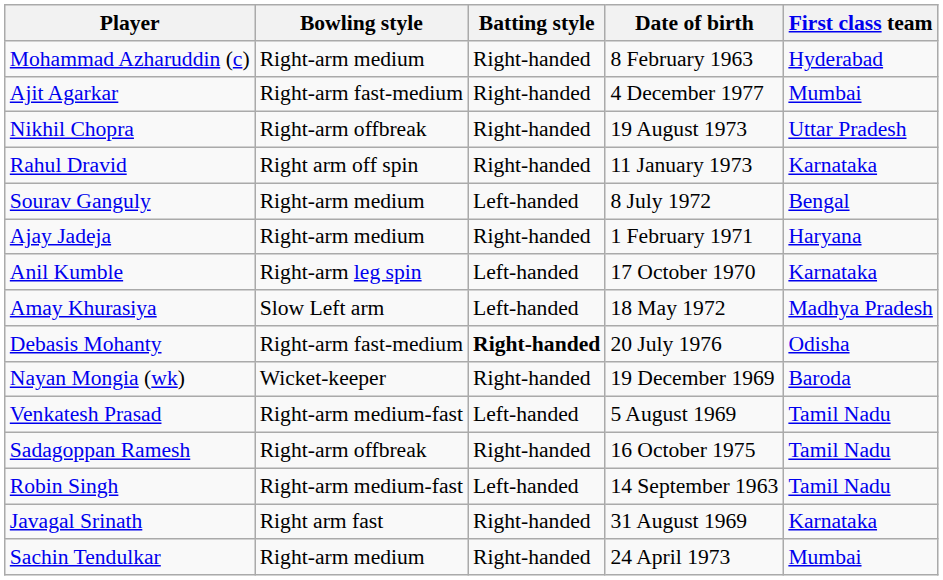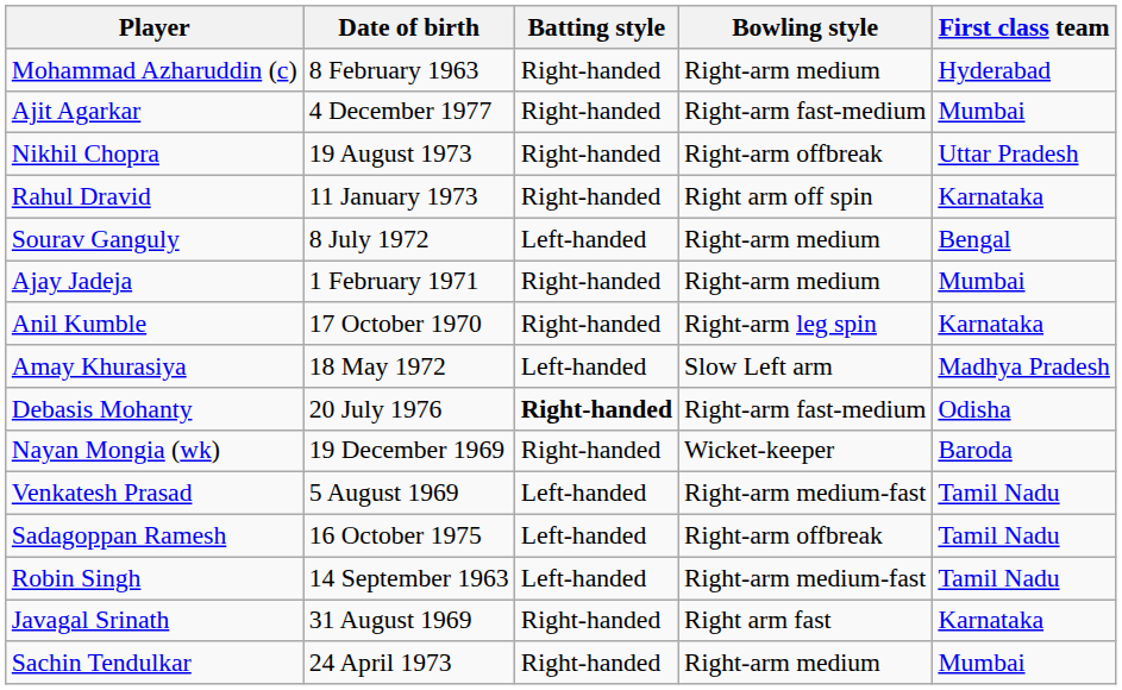columns swapped: Date of birth <-> Bowling style
Ajay Jadeja | First class team: Haryana -> Mumbai
Anil Kumble | Batting style: Left-handed -> Right-handed
Sadagoppan Ramesh | Batting style: Right-handed -> Left-handed
